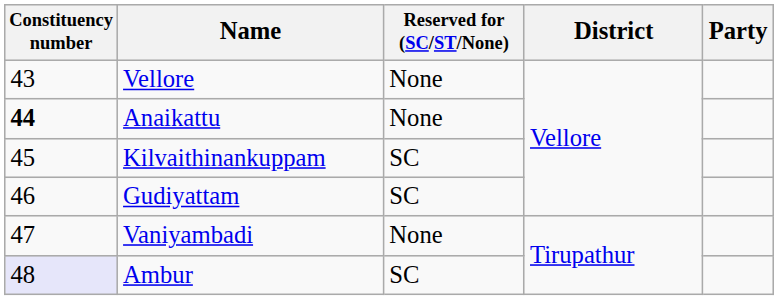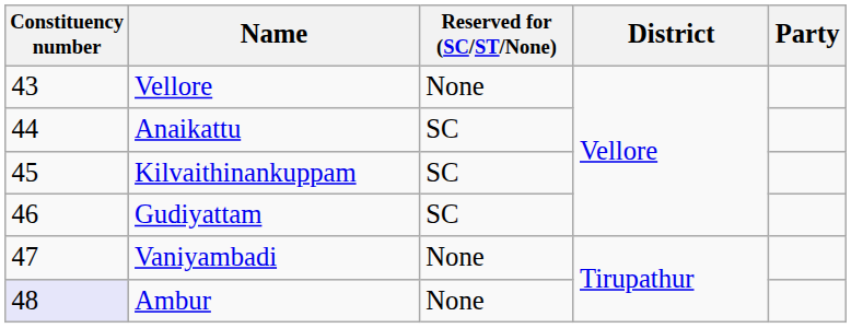Anaikattu | Constituency number: bold -> normal
Anaikattu | Reserved for (SC/ST/None): None -> SC
Ambur | Reserved for (SC/ST/None): SC -> None
